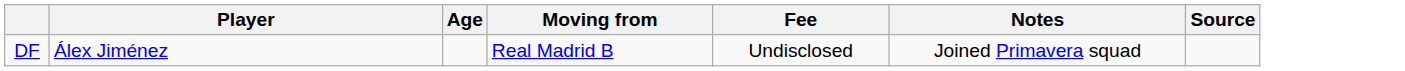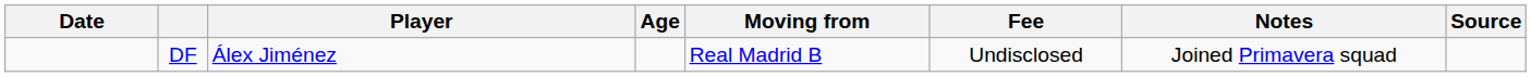+ column: Date
